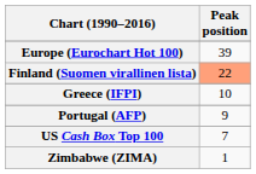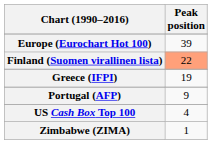Greece (IFPI) | Peak position: 10 -> 19
US Cash Box Top 100 | Peak position: 7 -> 4
